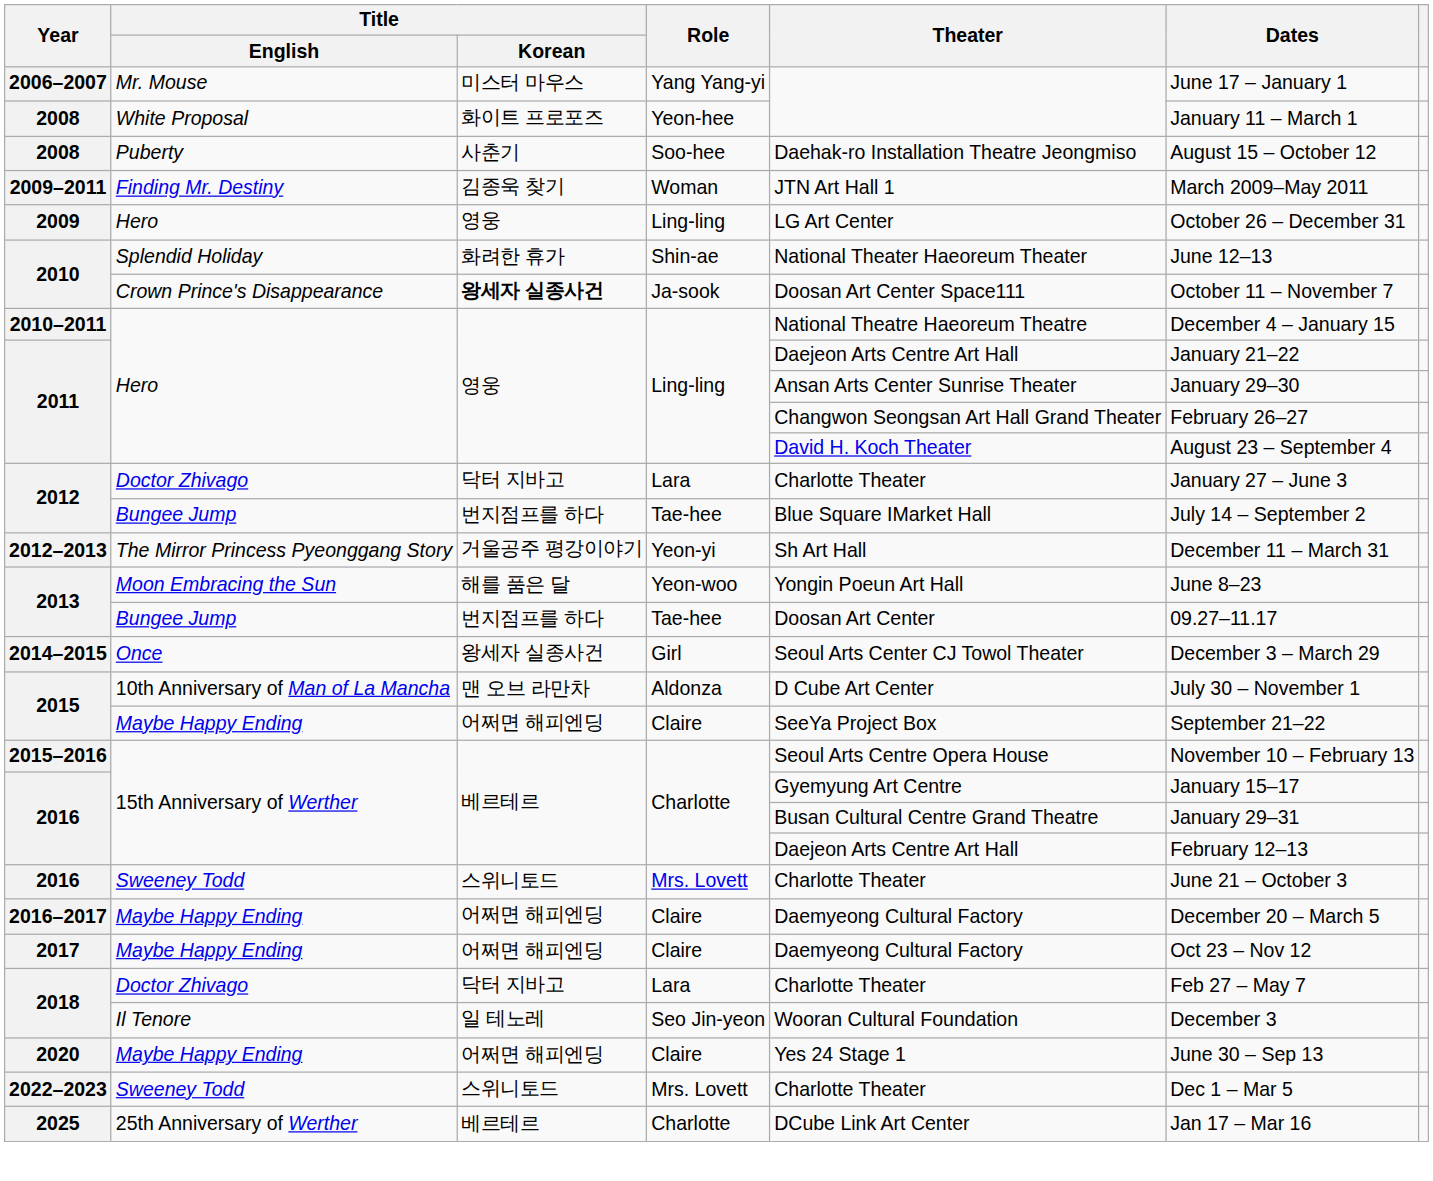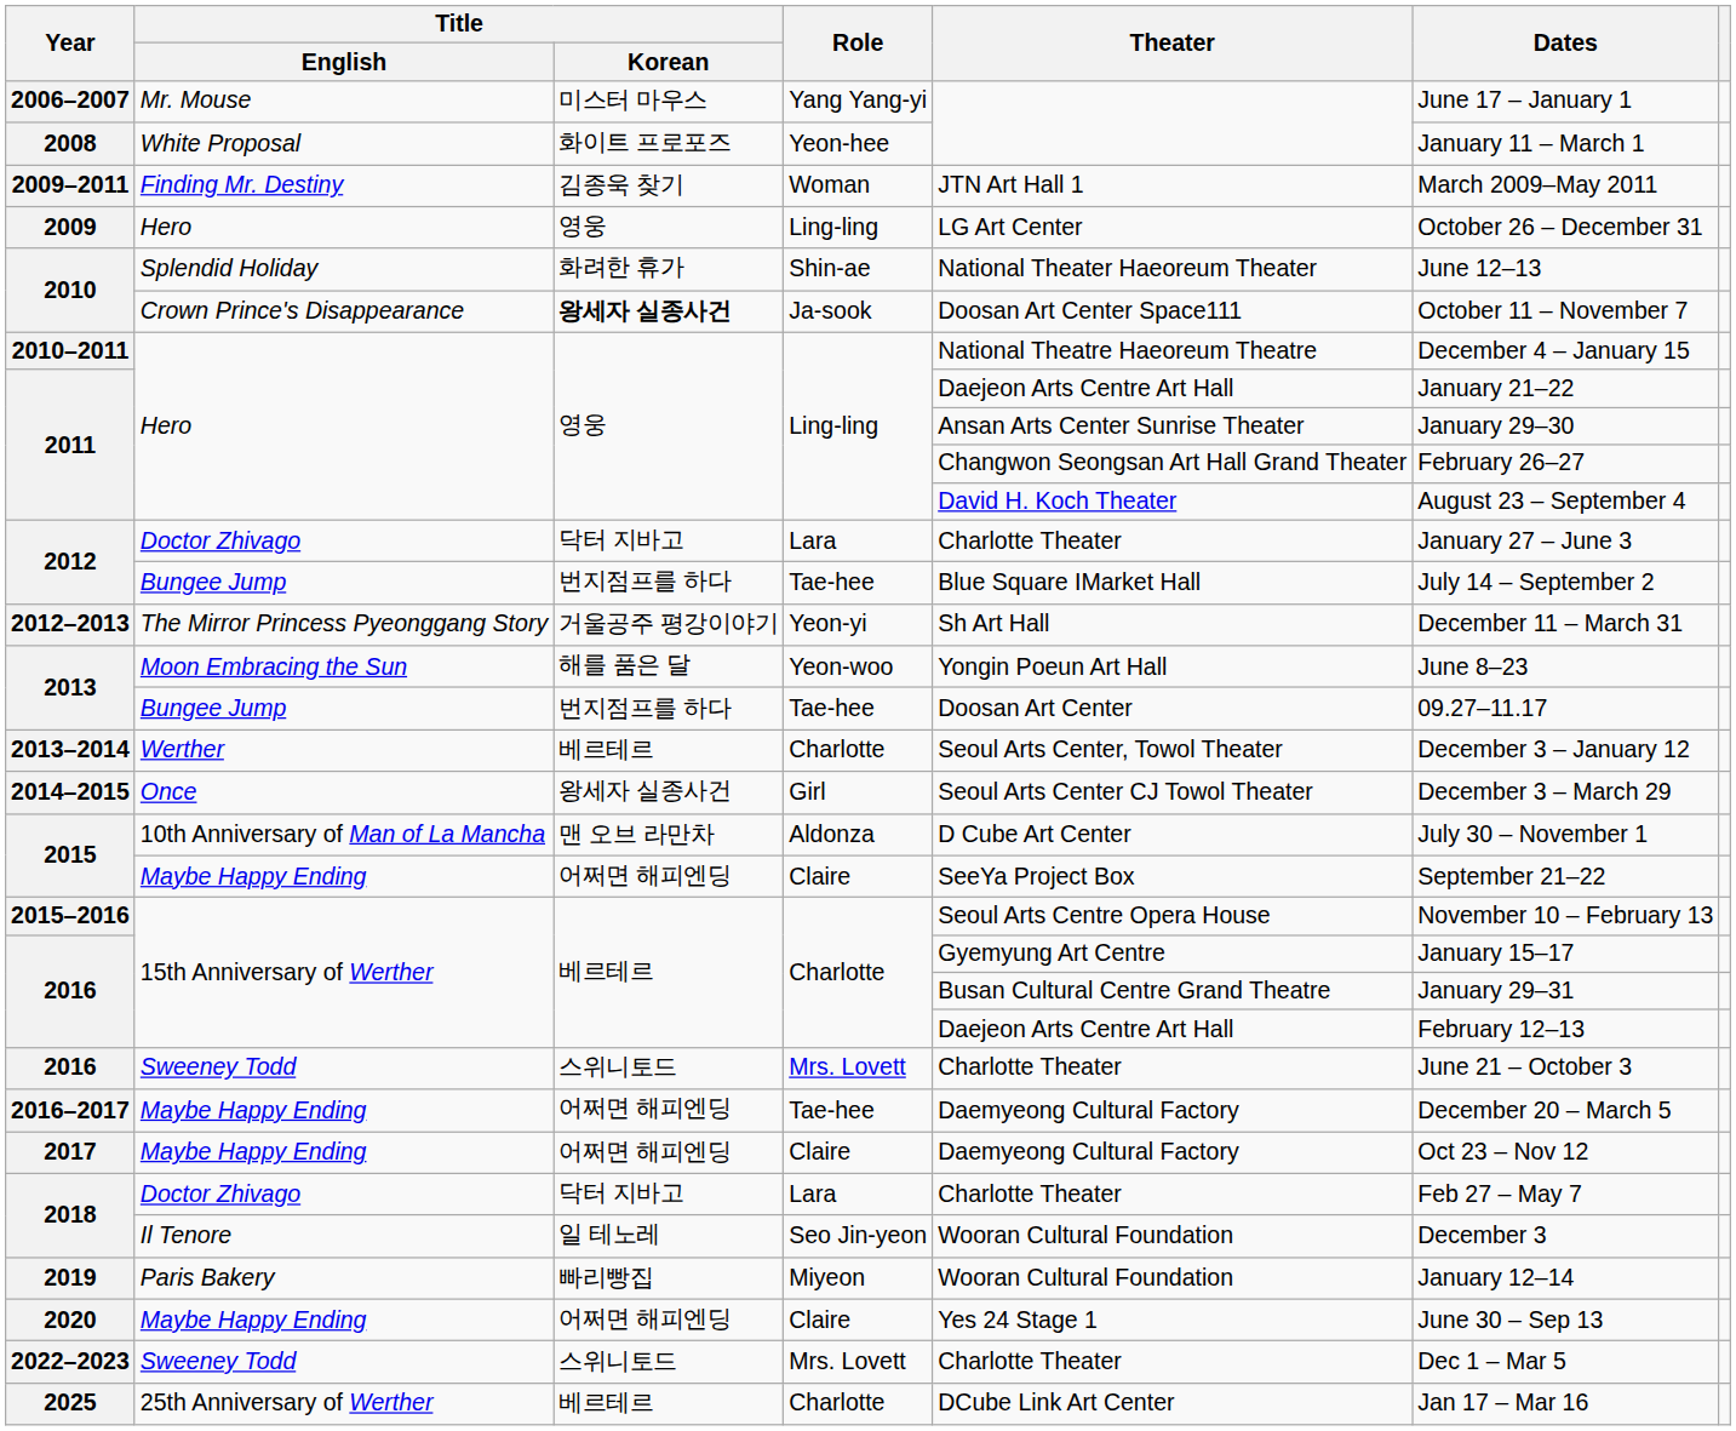- row: 2008 | Puberty | 사춘기 | Soo-hee | Daehak-ro Installation Theatre Jeongmiso | August 15 – October 12
+ row: 2013–2014 | Werther | 베르테르 | Charlotte | Seoul Arts Center, Towol Theater | December 3 – January 12
2016–2017 | Role: Claire -> Tae-hee
+ row: 2019 | Paris Bakery | 빠리빵집 | Miyeon | Wooran Cultural Foundation | January 12–14
